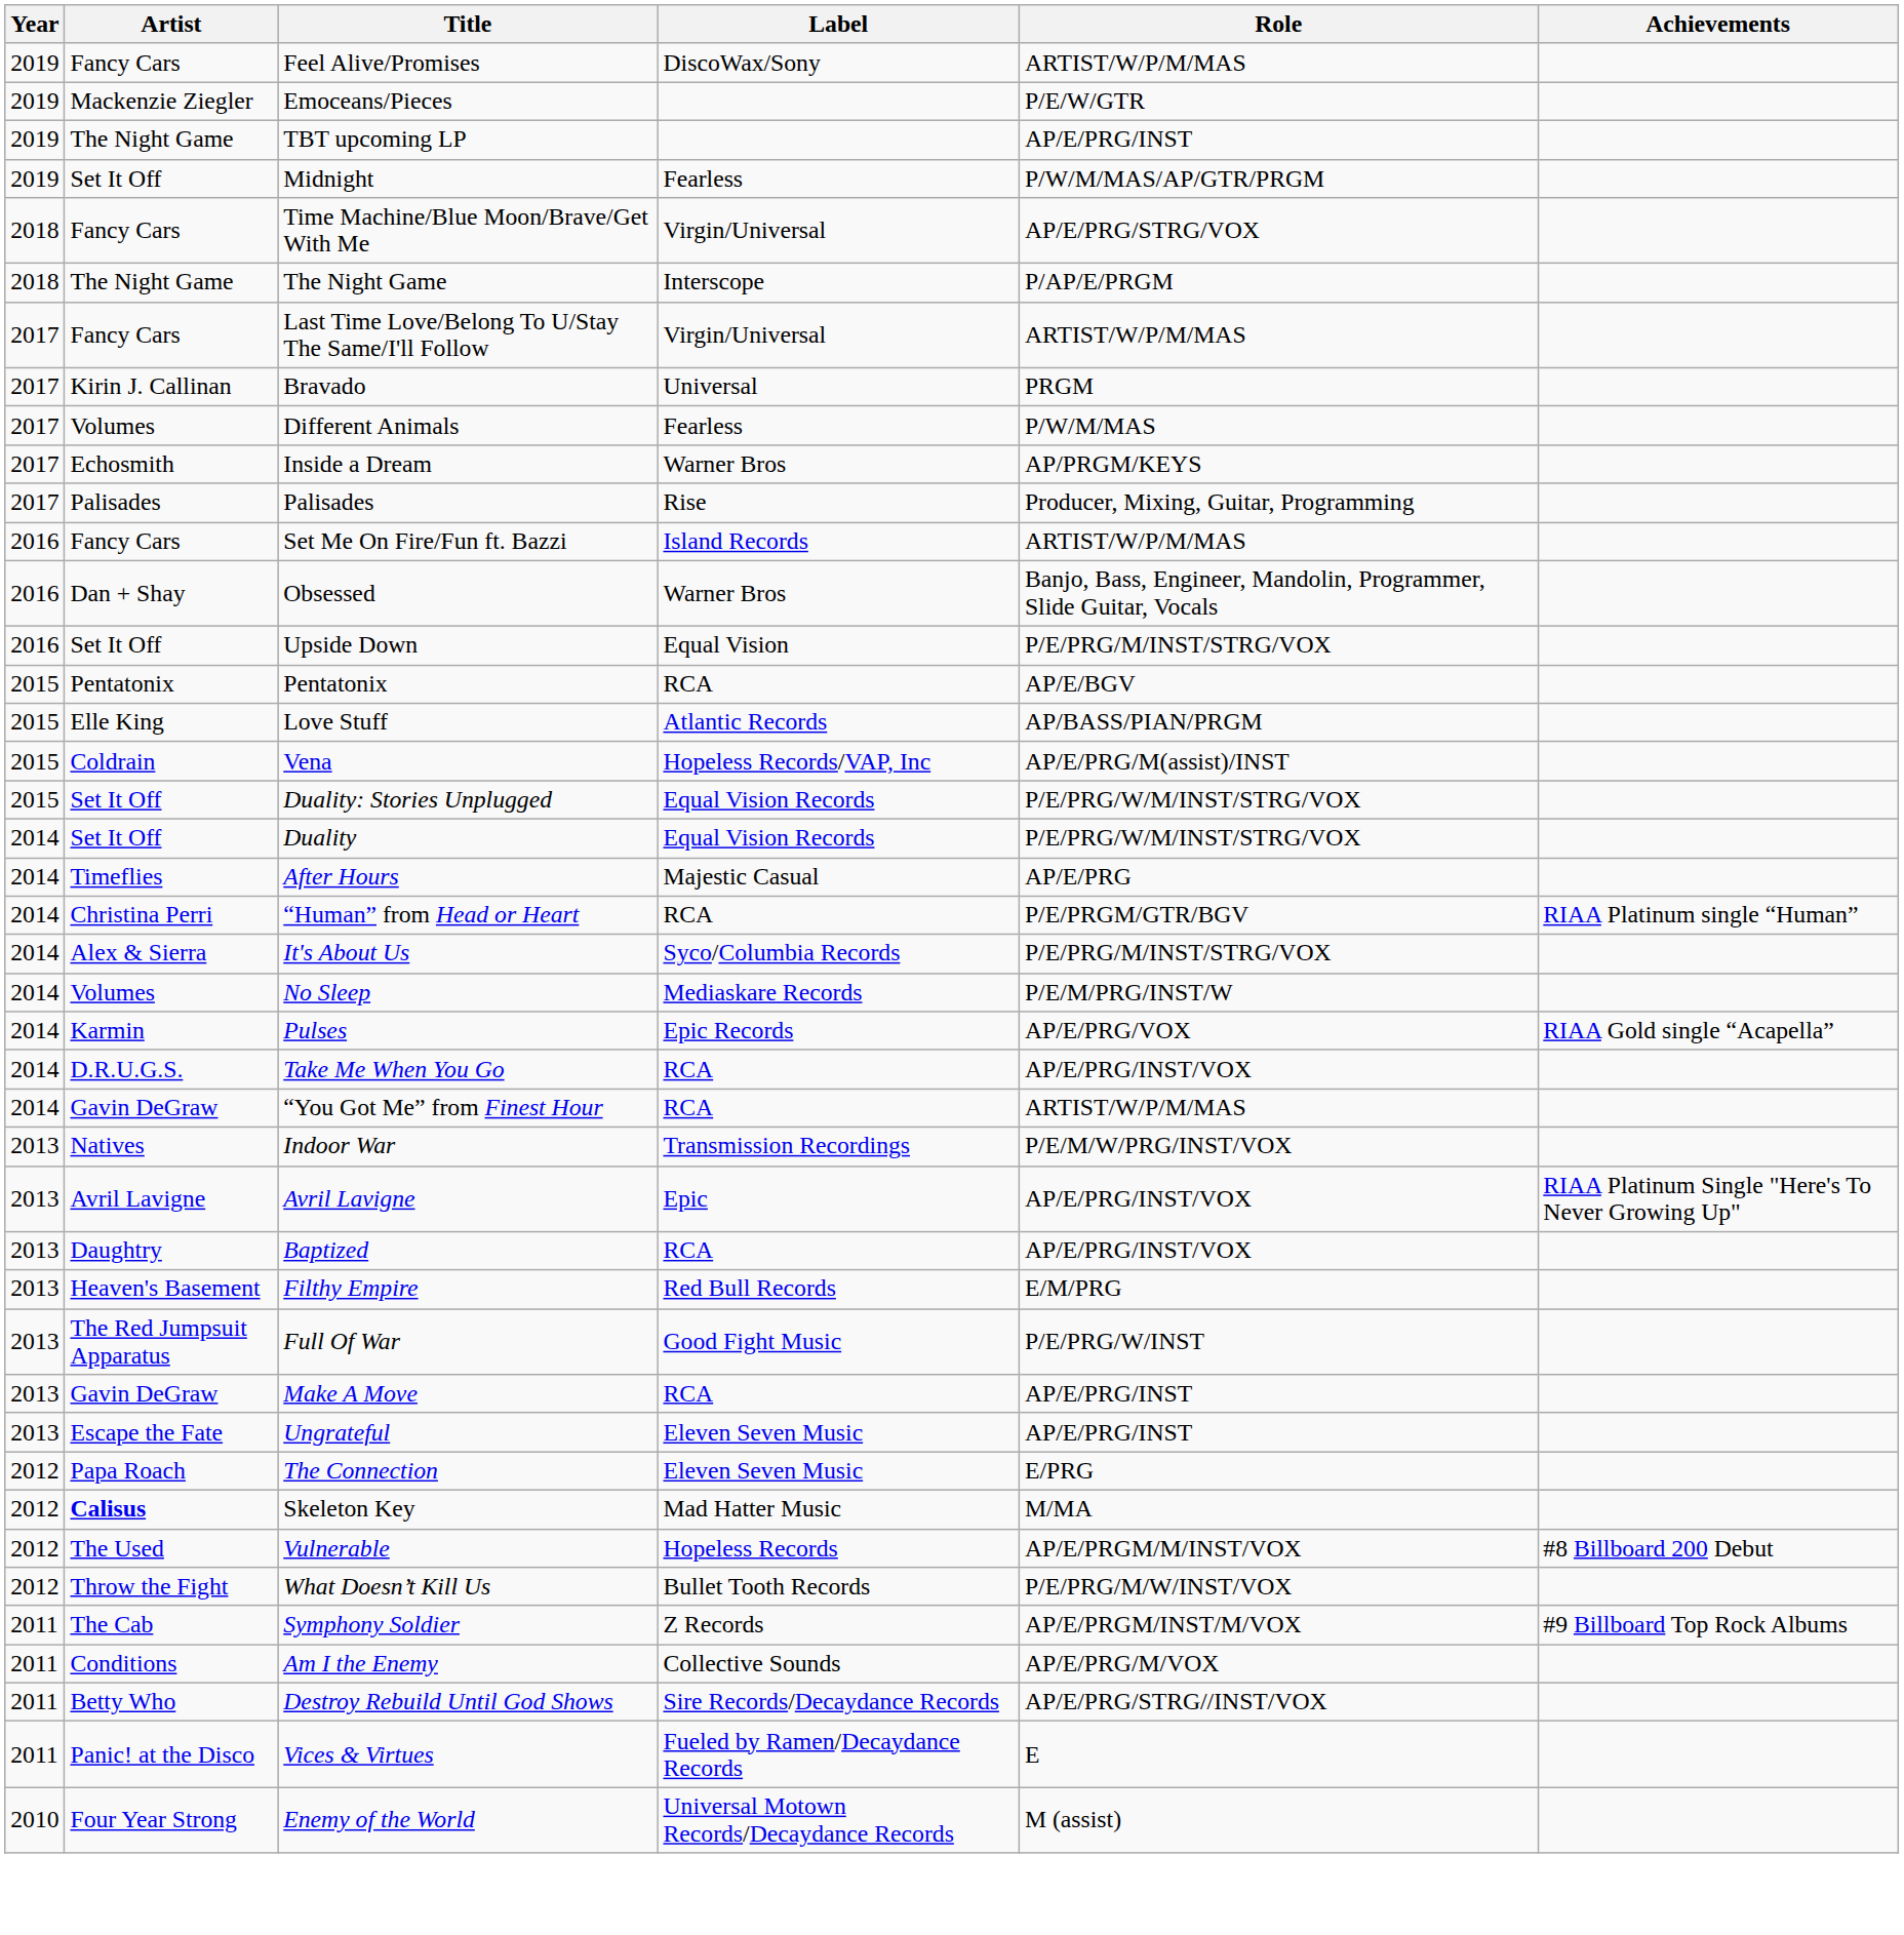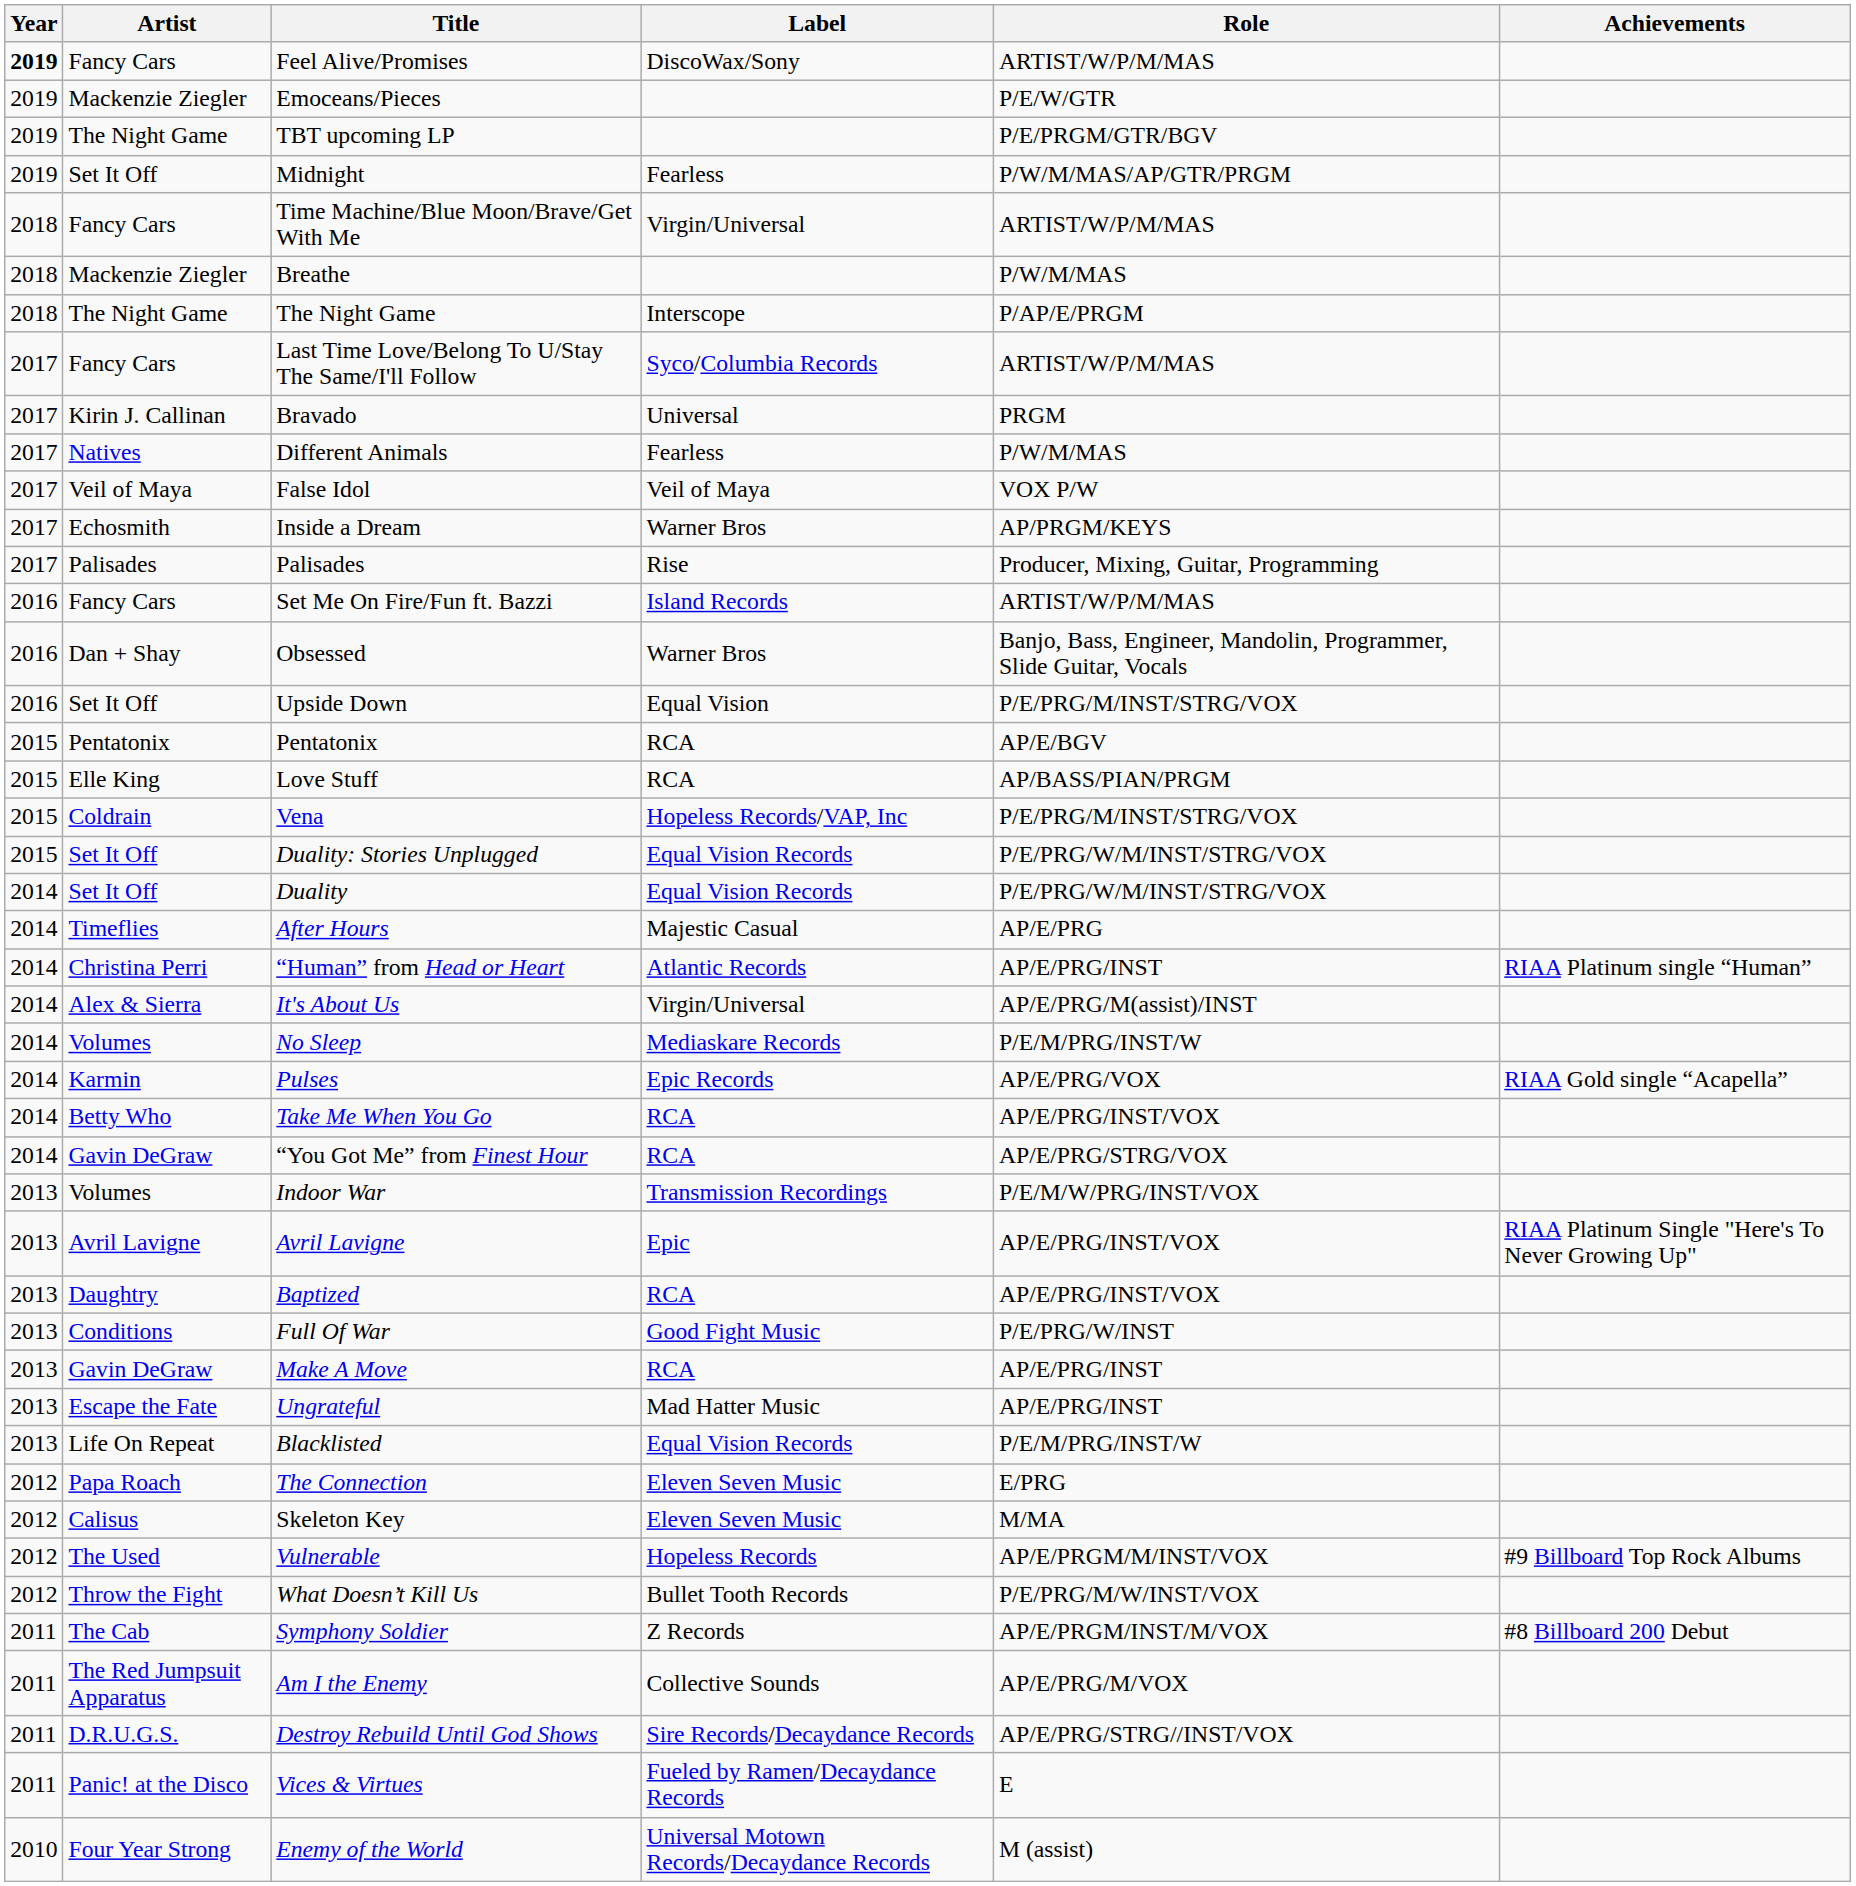Feel Alive/Promises | Year: normal -> bold
TBT upcoming LP | Role: AP/E/PRG/INST -> P/E/PRGM/GTR/BGV
Time Machine/Blue Moon/Brave/Get With Me | Role: AP/E/PRG/STRG/VOX -> ARTIST/W/P/M/MAS
+ row: 2018 | Mackenzie Ziegler | Breathe | P/W/M/MAS
Last Time Love/Belong To U/Stay The Same/I'll Follow | Label: Virgin/Universal -> Syco/Columbia Records
Different Animals | Artist: Volumes -> Natives
+ row: 2017 | Veil of Maya | False Idol | Veil of Maya | VOX P/W
Love Stuff | Label: Atlantic Records -> RCA
Vena | Role: AP/E/PRG/M(assist)/INST -> P/E/PRG/M/INST/STRG/VOX
“Human” from Head or Heart | Label: RCA -> Atlantic Records
“Human” from Head or Heart | Role: P/E/PRGM/GTR/BGV -> AP/E/PRG/INST
It's About Us | Label: Syco/Columbia Records -> Virgin/Universal
It's About Us | Role: P/E/PRG/M/INST/STRG/VOX -> AP/E/PRG/M(assist)/INST
Take Me When You Go | Artist: D.R.U.G.S. -> Betty Who
“You Got Me” from Finest Hour | Role: ARTIST/W/P/M/MAS -> AP/E/PRG/STRG/VOX
Indoor War | Artist: Natives -> Volumes
- row: 2013 | Heaven's Basement | Filthy Empire | Red Bull Records | E/M/PRG
Full Of War | Artist: The Red Jumpsuit Apparatus -> Conditions
Ungrateful | Label: Eleven Seven Music -> Mad Hatter Music
+ row: 2013 | Life On Repeat | Blacklisted | Equal Vision Records | P/E/M/PRG/INST/W
Skeleton Key | Artist: bold -> normal
Skeleton Key | Label: Mad Hatter Music -> Eleven Seven Music
Vulnerable | Achievements: #8 Billboard 200 Debut -> #9 Billboard Top Rock Albums
Symphony Soldier | Achievements: #9 Billboard Top Rock Albums -> #8 Billboard 200 Debut
Am I the Enemy | Artist: Conditions -> The Red Jumpsuit Apparatus
Destroy Rebuild Until God Shows | Artist: Betty Who -> D.R.U.G.S.
